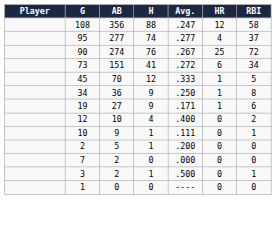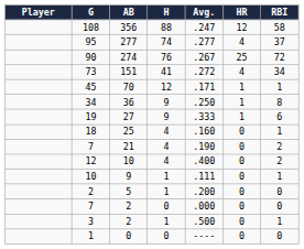73 | HR: 6 -> 4
45 | Avg.: .333 -> .171
45 | RBI: 5 -> 1
19 | Avg.: .171 -> .333
+ row: 18 | 25 | 4 | .160 | 0 | 1
+ row: 7 | 21 | 4 | .190 | 0 | 2
